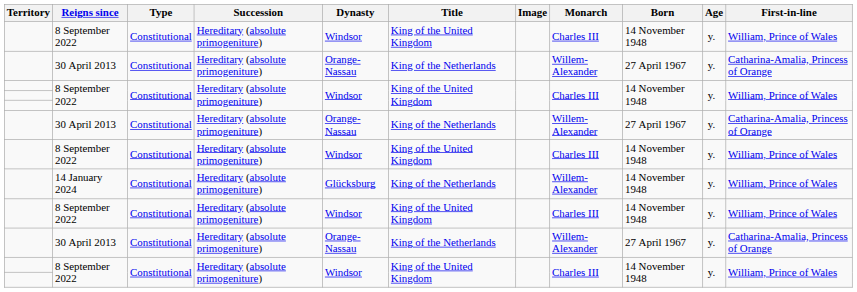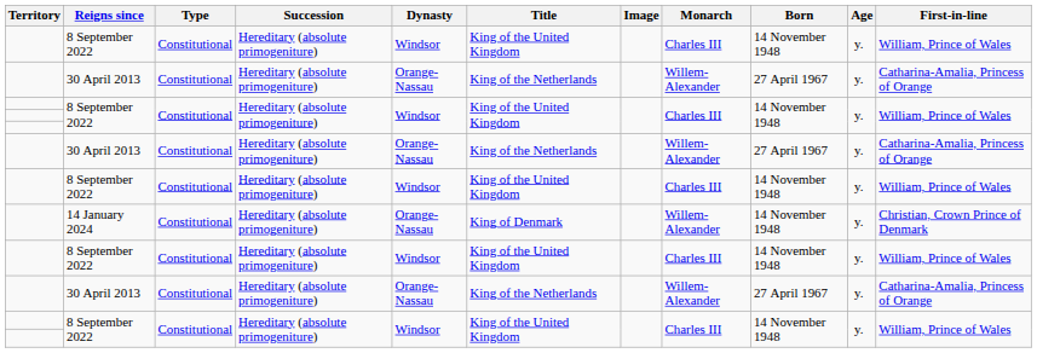14 January 2024 | Dynasty: Glücksburg -> Orange-Nassau
14 January 2024 | Title: King of the Netherlands -> King of Denmark
14 January 2024 | First-in-line: William, Prince of Wales -> Christian, Crown Prince of Denmark
